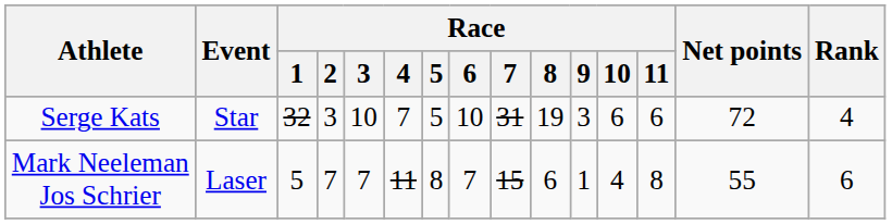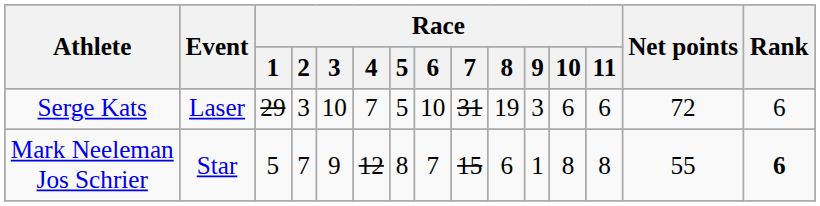Serge Kats | Event: Star -> Laser
Serge Kats | Race / 1: 32 -> 29
Serge Kats | Rank: 4 -> 6
Mark Neeleman Jos Schrier | Event: Laser -> Star
Mark Neeleman Jos Schrier | Race / 3: 7 -> 9
Mark Neeleman Jos Schrier | Race / 4: 11 -> 12
Mark Neeleman Jos Schrier | Race / 10: 4 -> 8
Mark Neeleman Jos Schrier | Rank: normal -> bold
